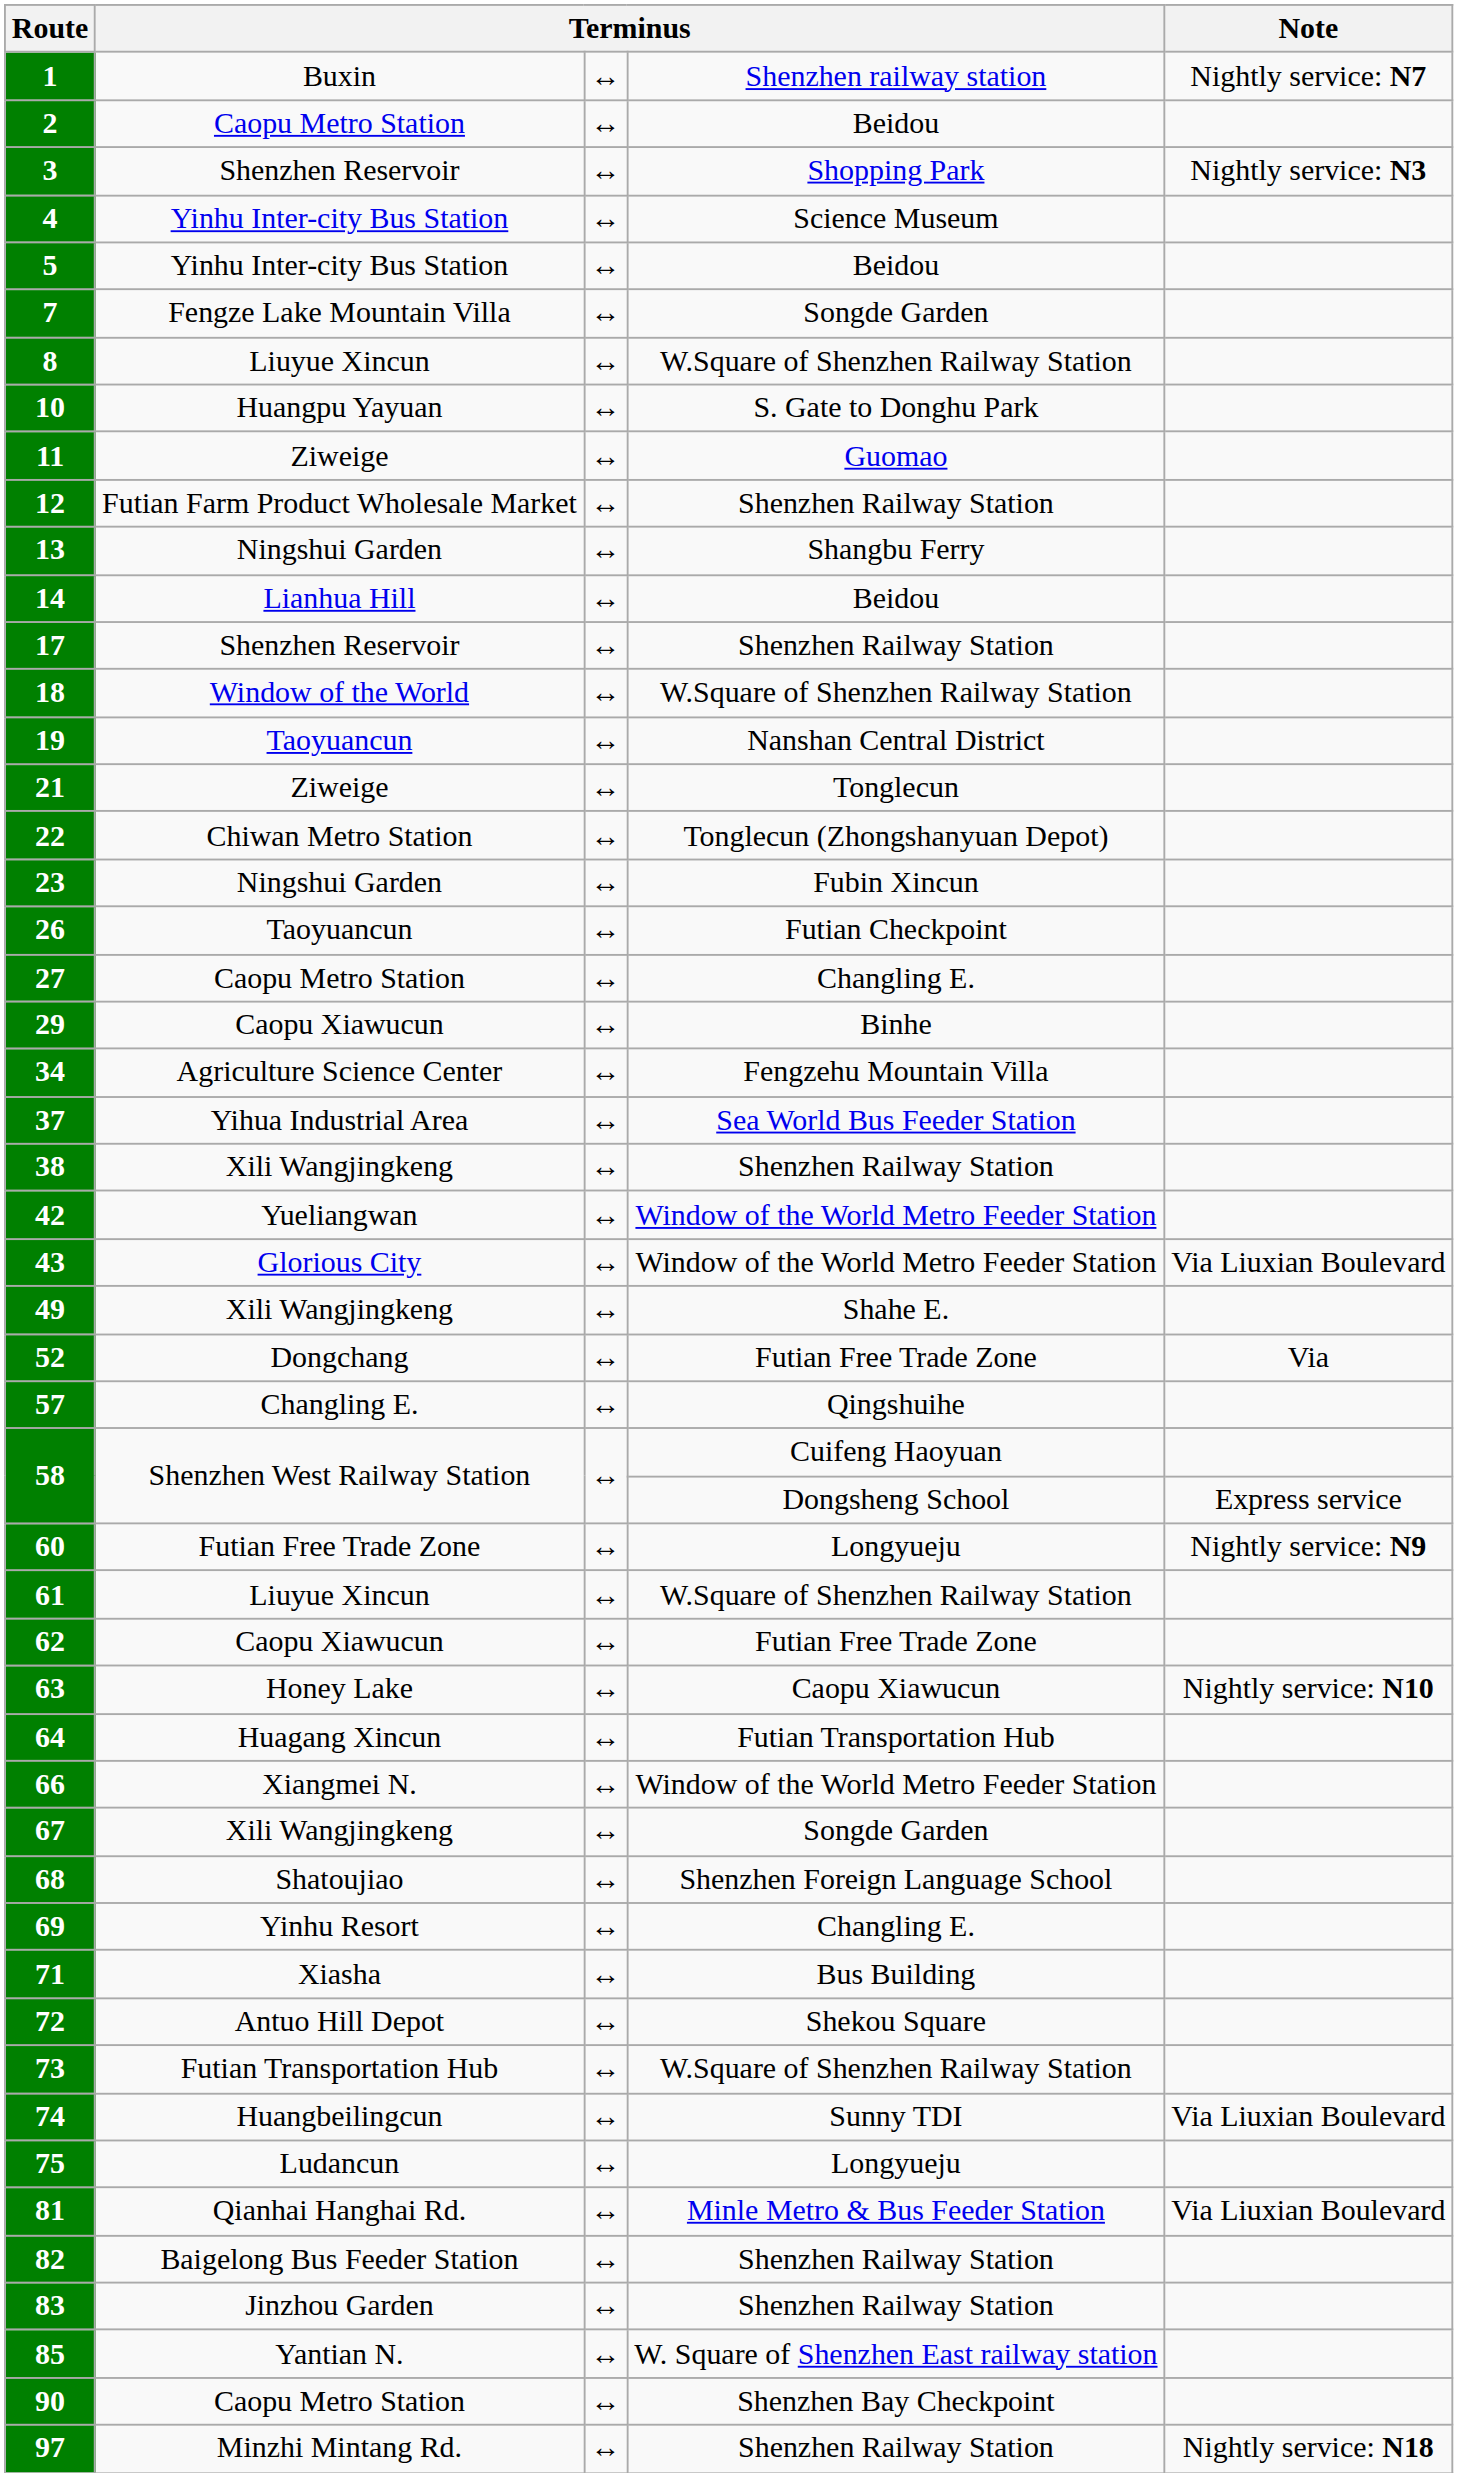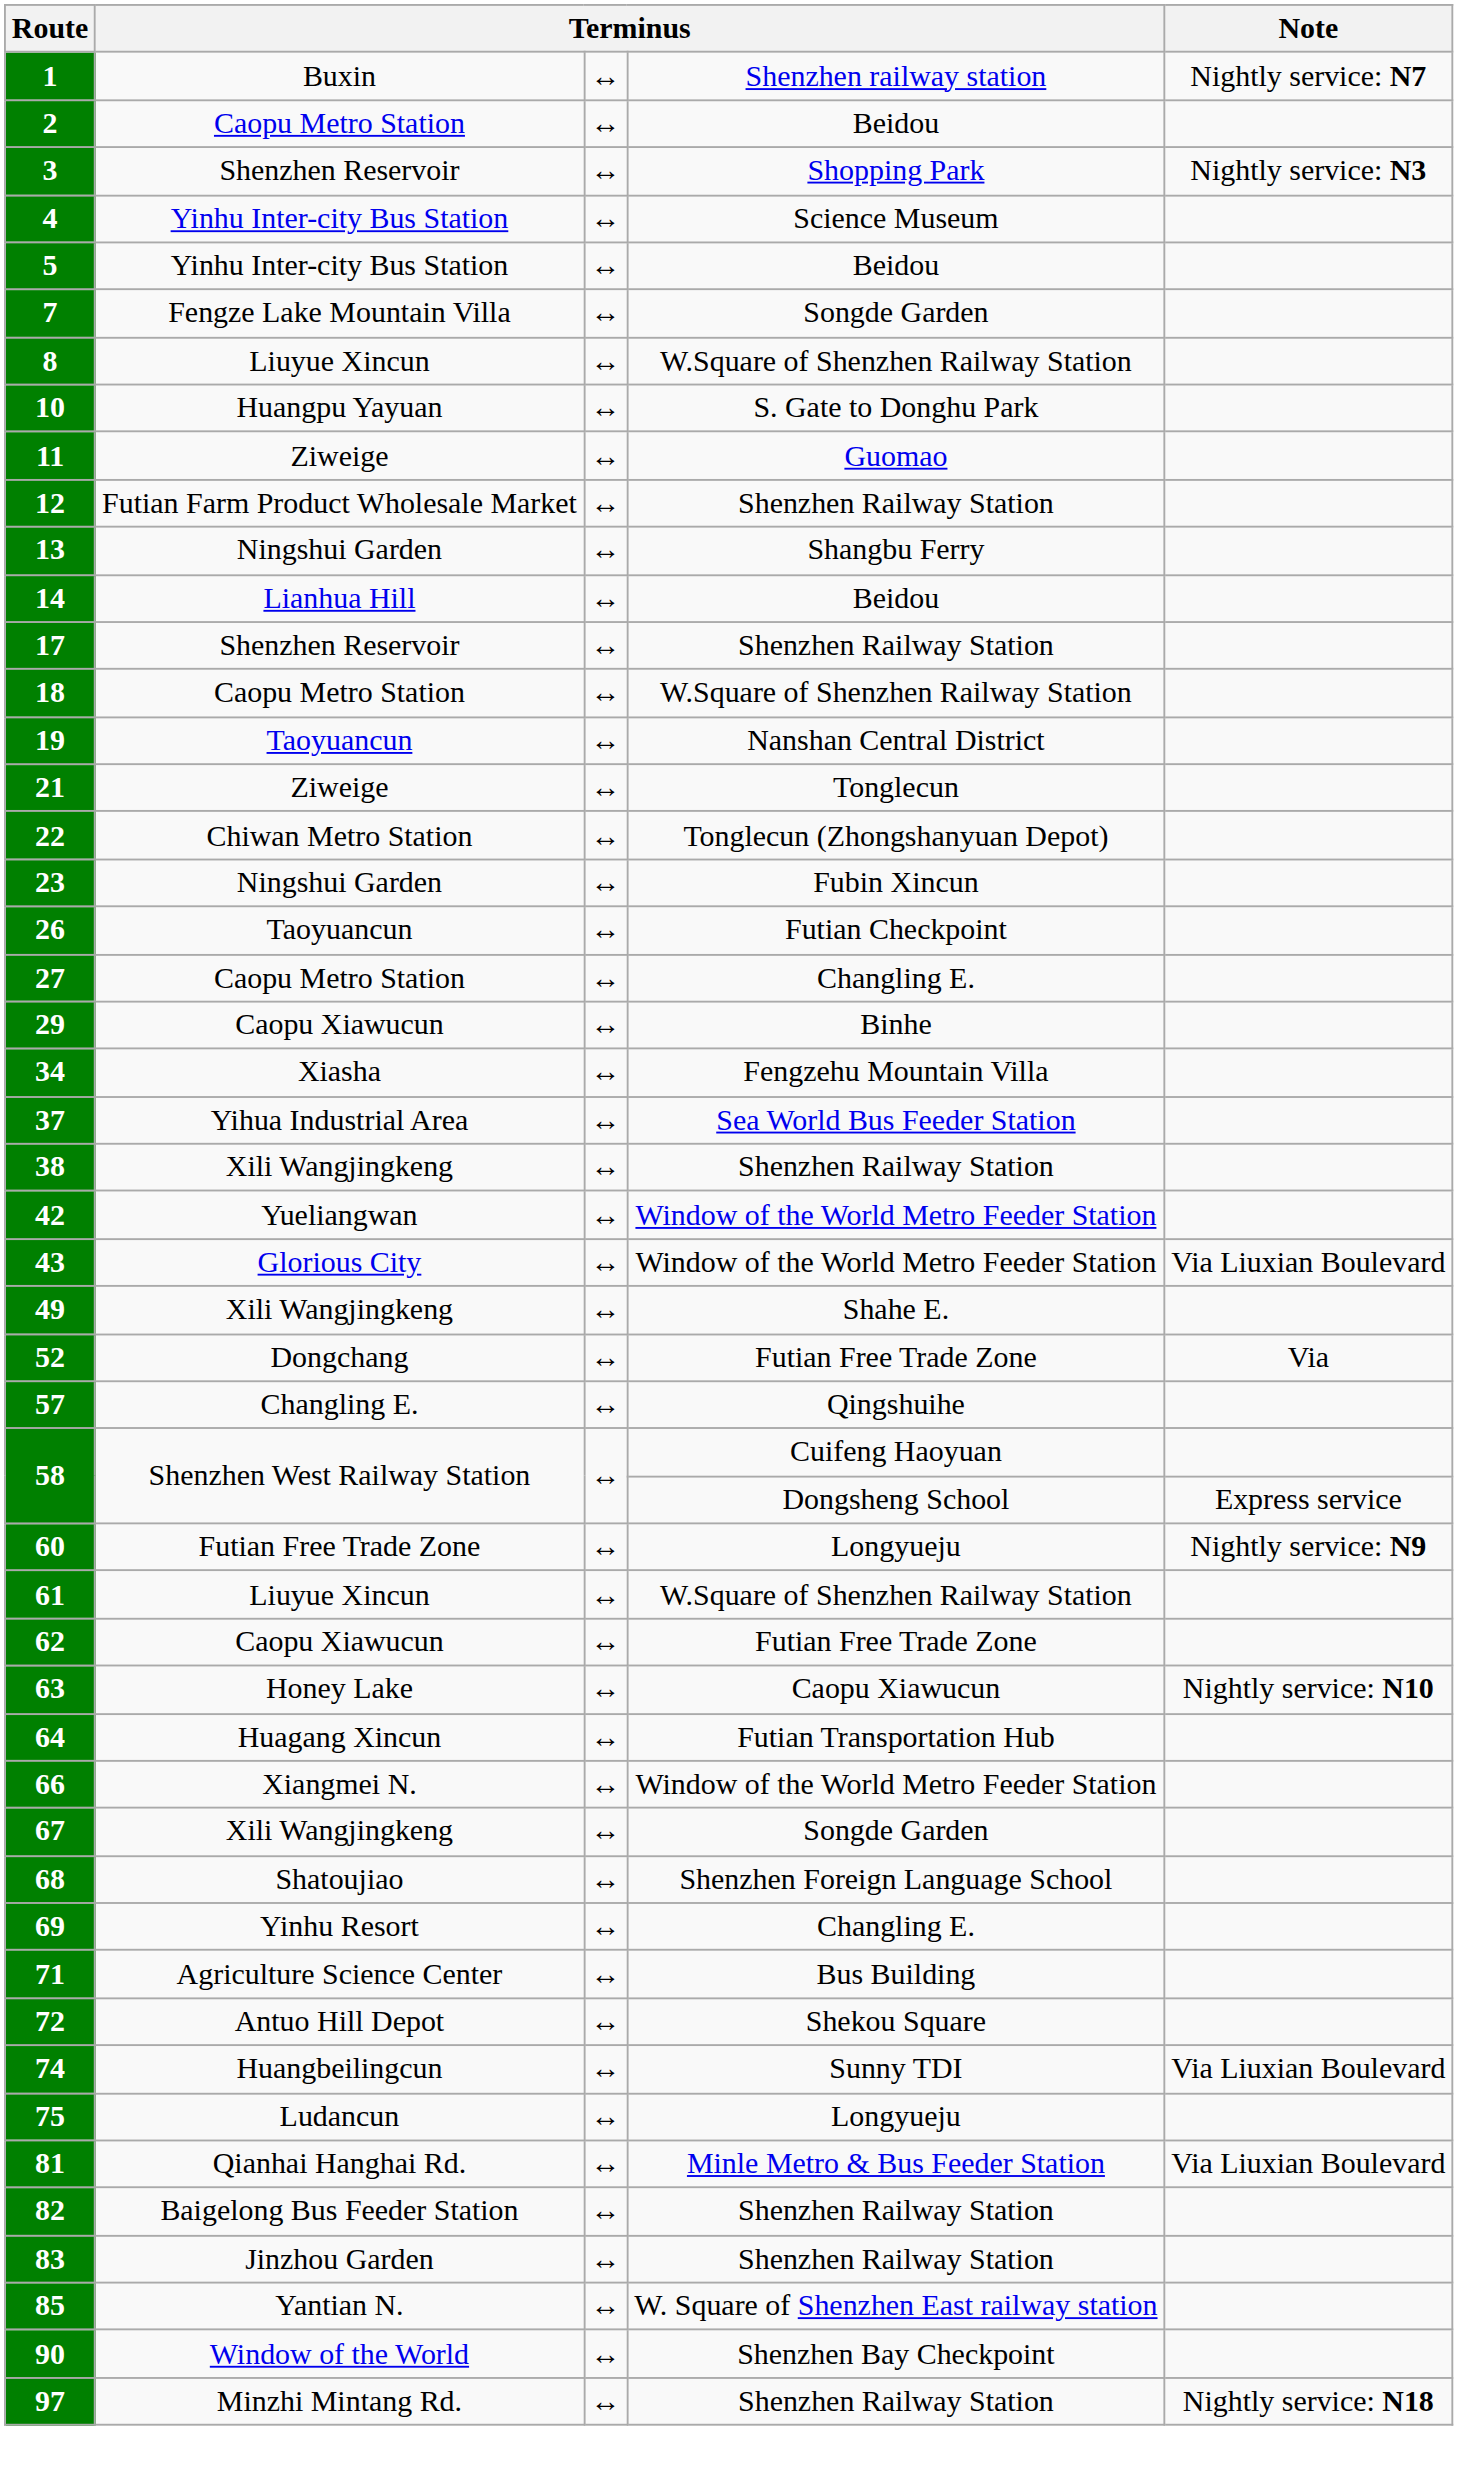18 | column 2: Window of the World -> Caopu Metro Station
34 | column 2: Agriculture Science Center -> Xiasha
71 | column 2: Xiasha -> Agriculture Science Center
- row: 73 | Futian Transportation Hub | ↔ | W.Square of Shenzhen Railway Station
90 | column 2: Caopu Metro Station -> Window of the World
